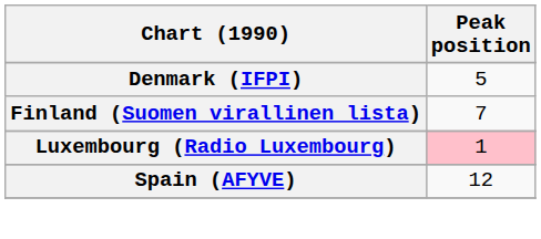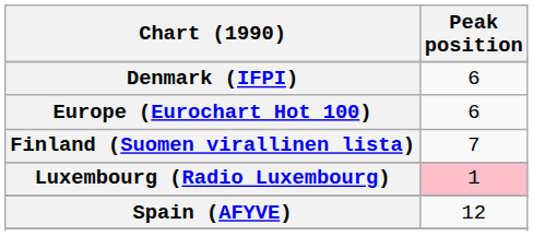Denmark (IFPI) | Peak position: 5 -> 6
+ row: Europe (Eurochart Hot 100) | 6
